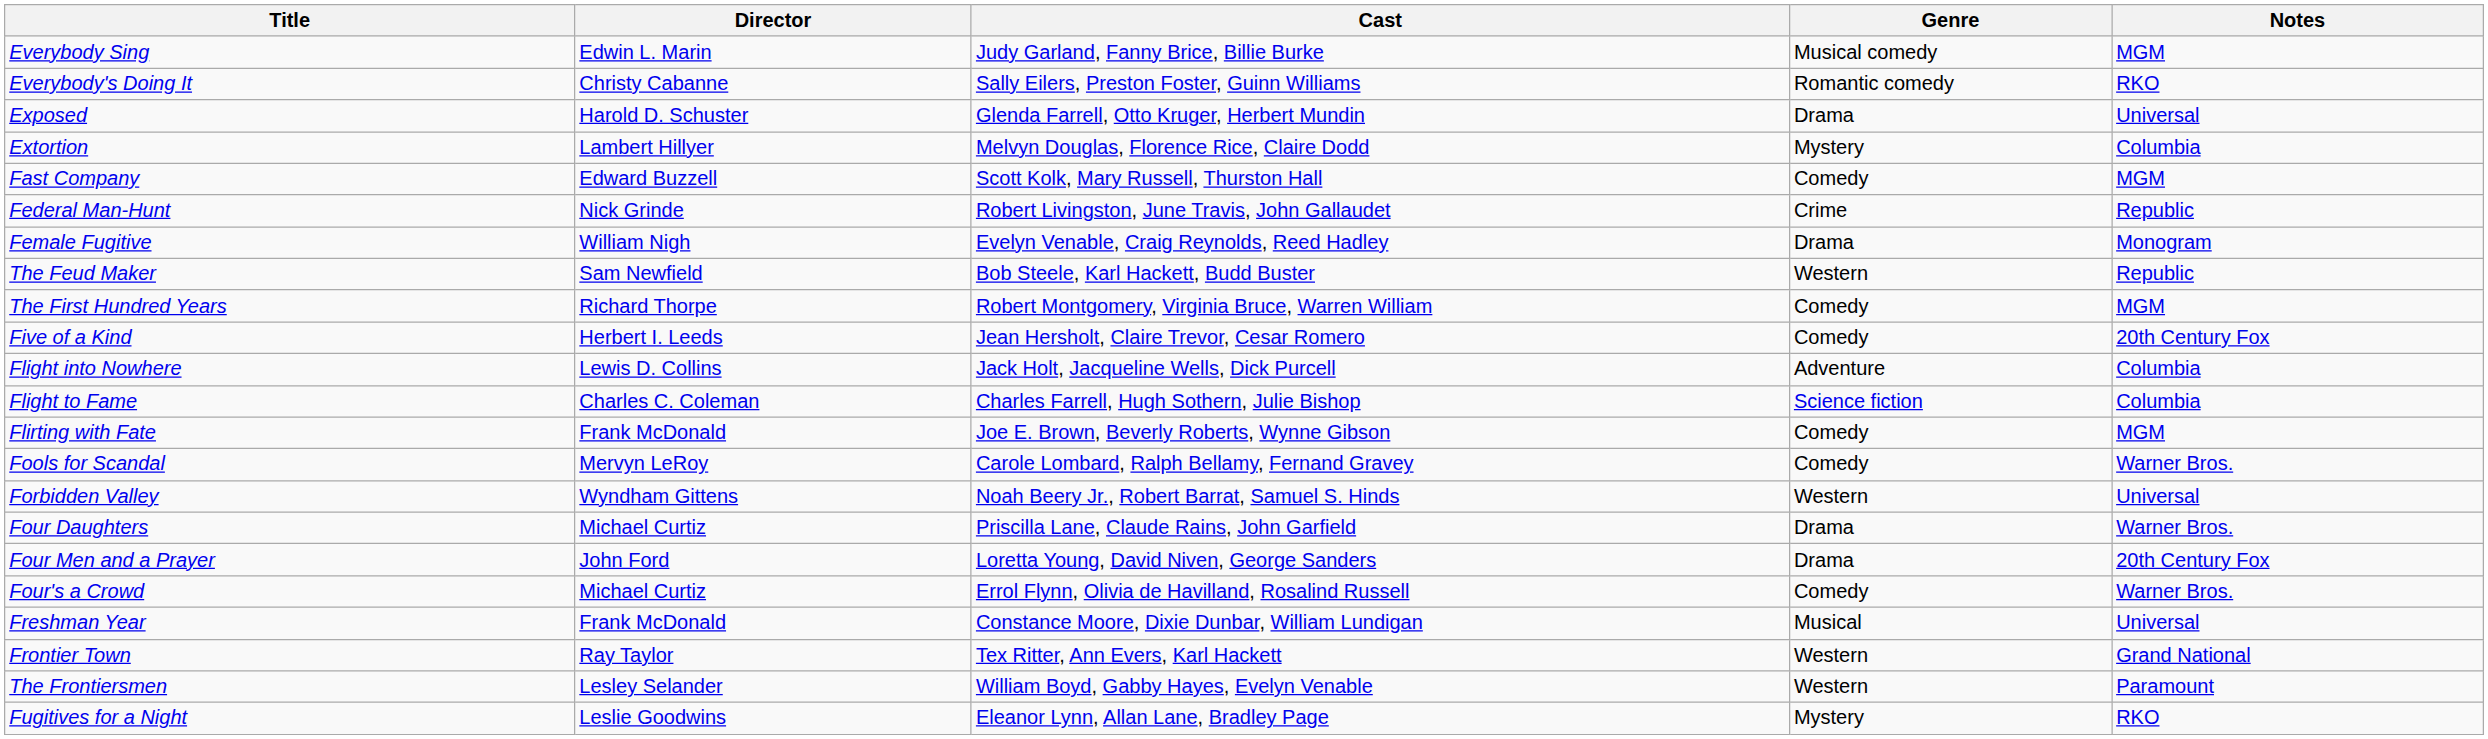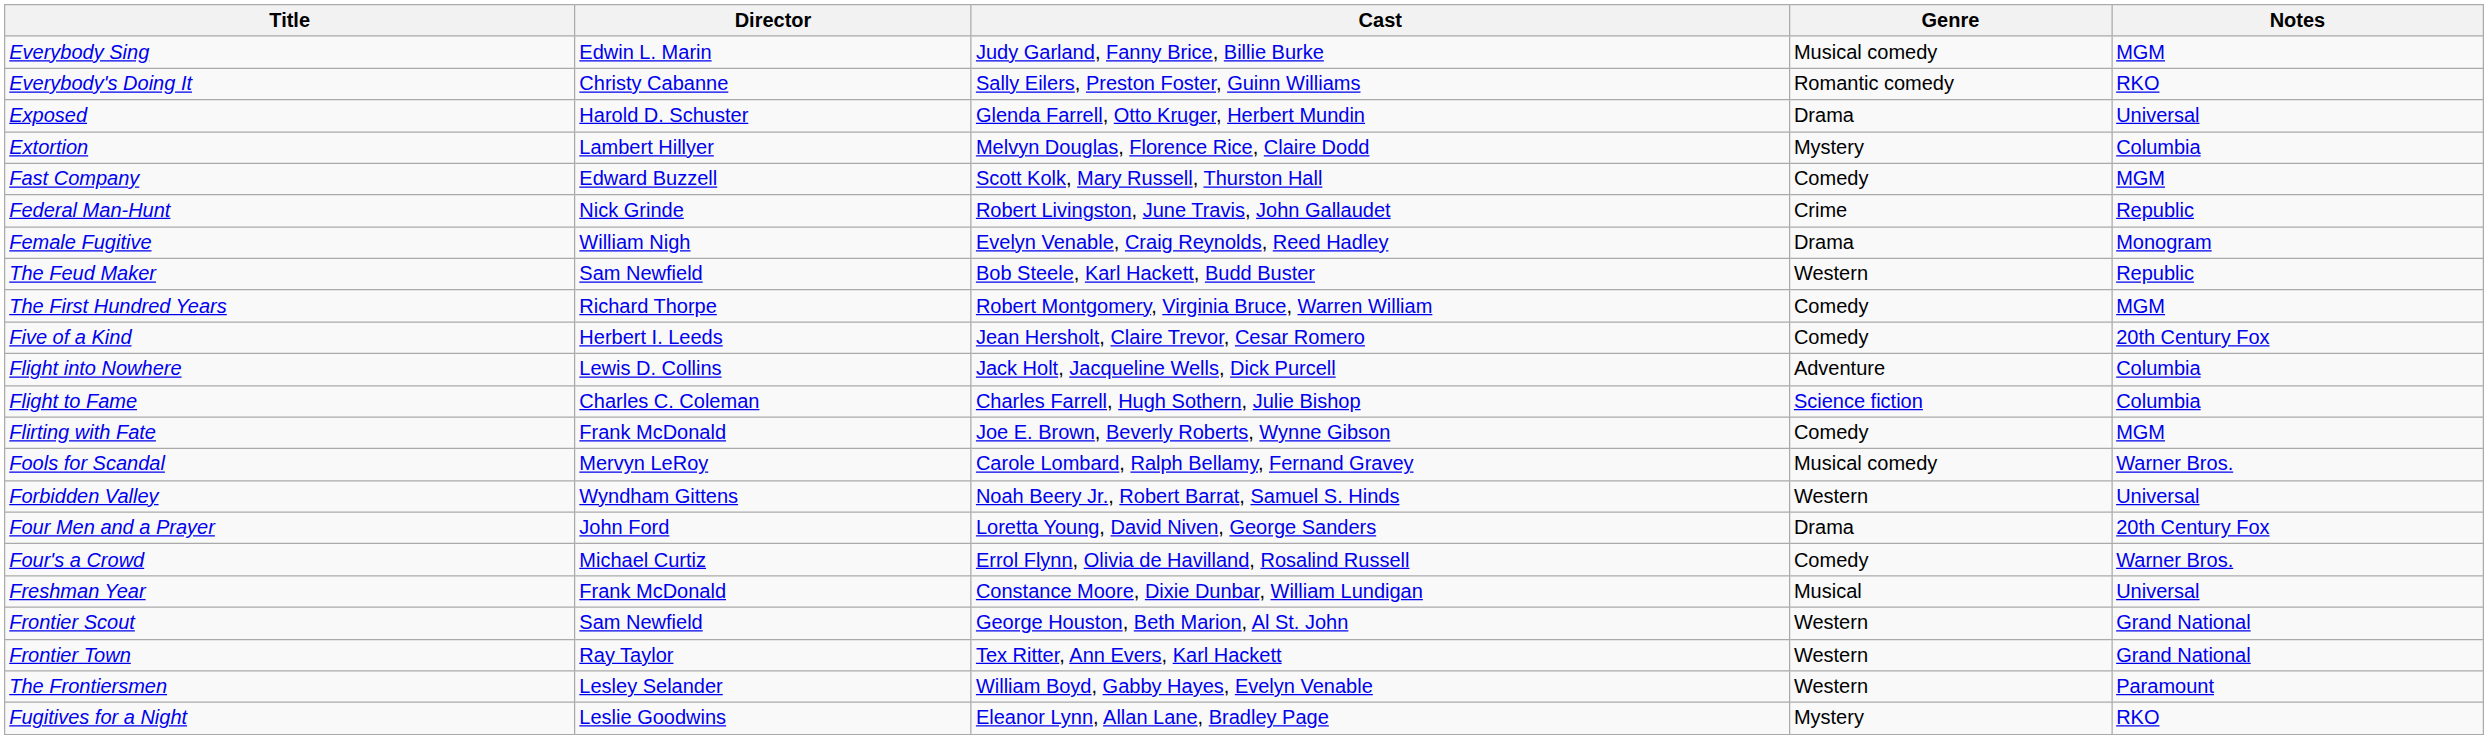Fools for Scandal | Genre: Comedy -> Musical comedy
- row: Four Daughters | Michael Curtiz | Priscilla Lane, Claude Rains, John Garfield | Drama | Warner Bros.
+ row: Frontier Scout | Sam Newfield | George Houston, Beth Marion, Al St. John | Western | Grand National
